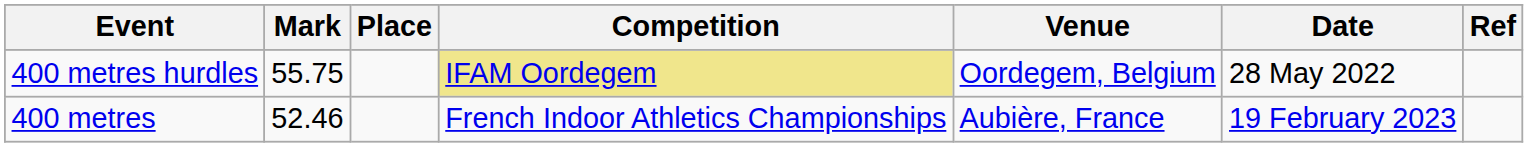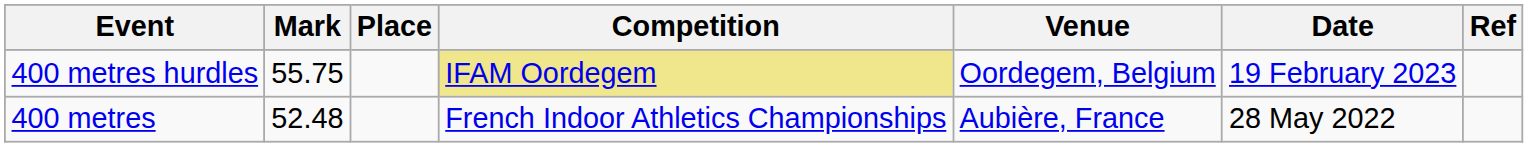400 metres hurdles | Date: 28 May 2022 -> 19 February 2023
400 metres | Mark: 52.46 -> 52.48
400 metres | Date: 19 February 2023 -> 28 May 2022
